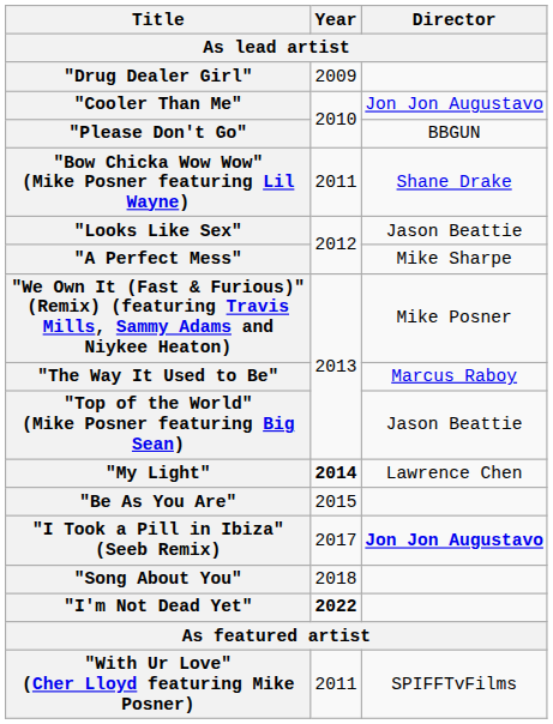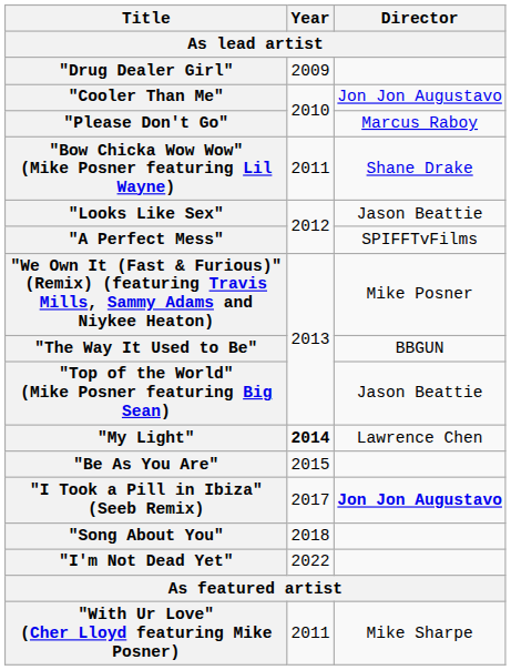"Please Don't Go" | Director: BBGUN -> Marcus Raboy
"A Perfect Mess" | Director: Mike Sharpe -> SPIFFTvFilms
"The Way It Used to Be" | Director: Marcus Raboy -> BBGUN
"I'm Not Dead Yet" | Year: bold -> normal
"With Ur Love" (Cher Lloyd featuring Mike Posner) | Director: SPIFFTvFilms -> Mike Sharpe
